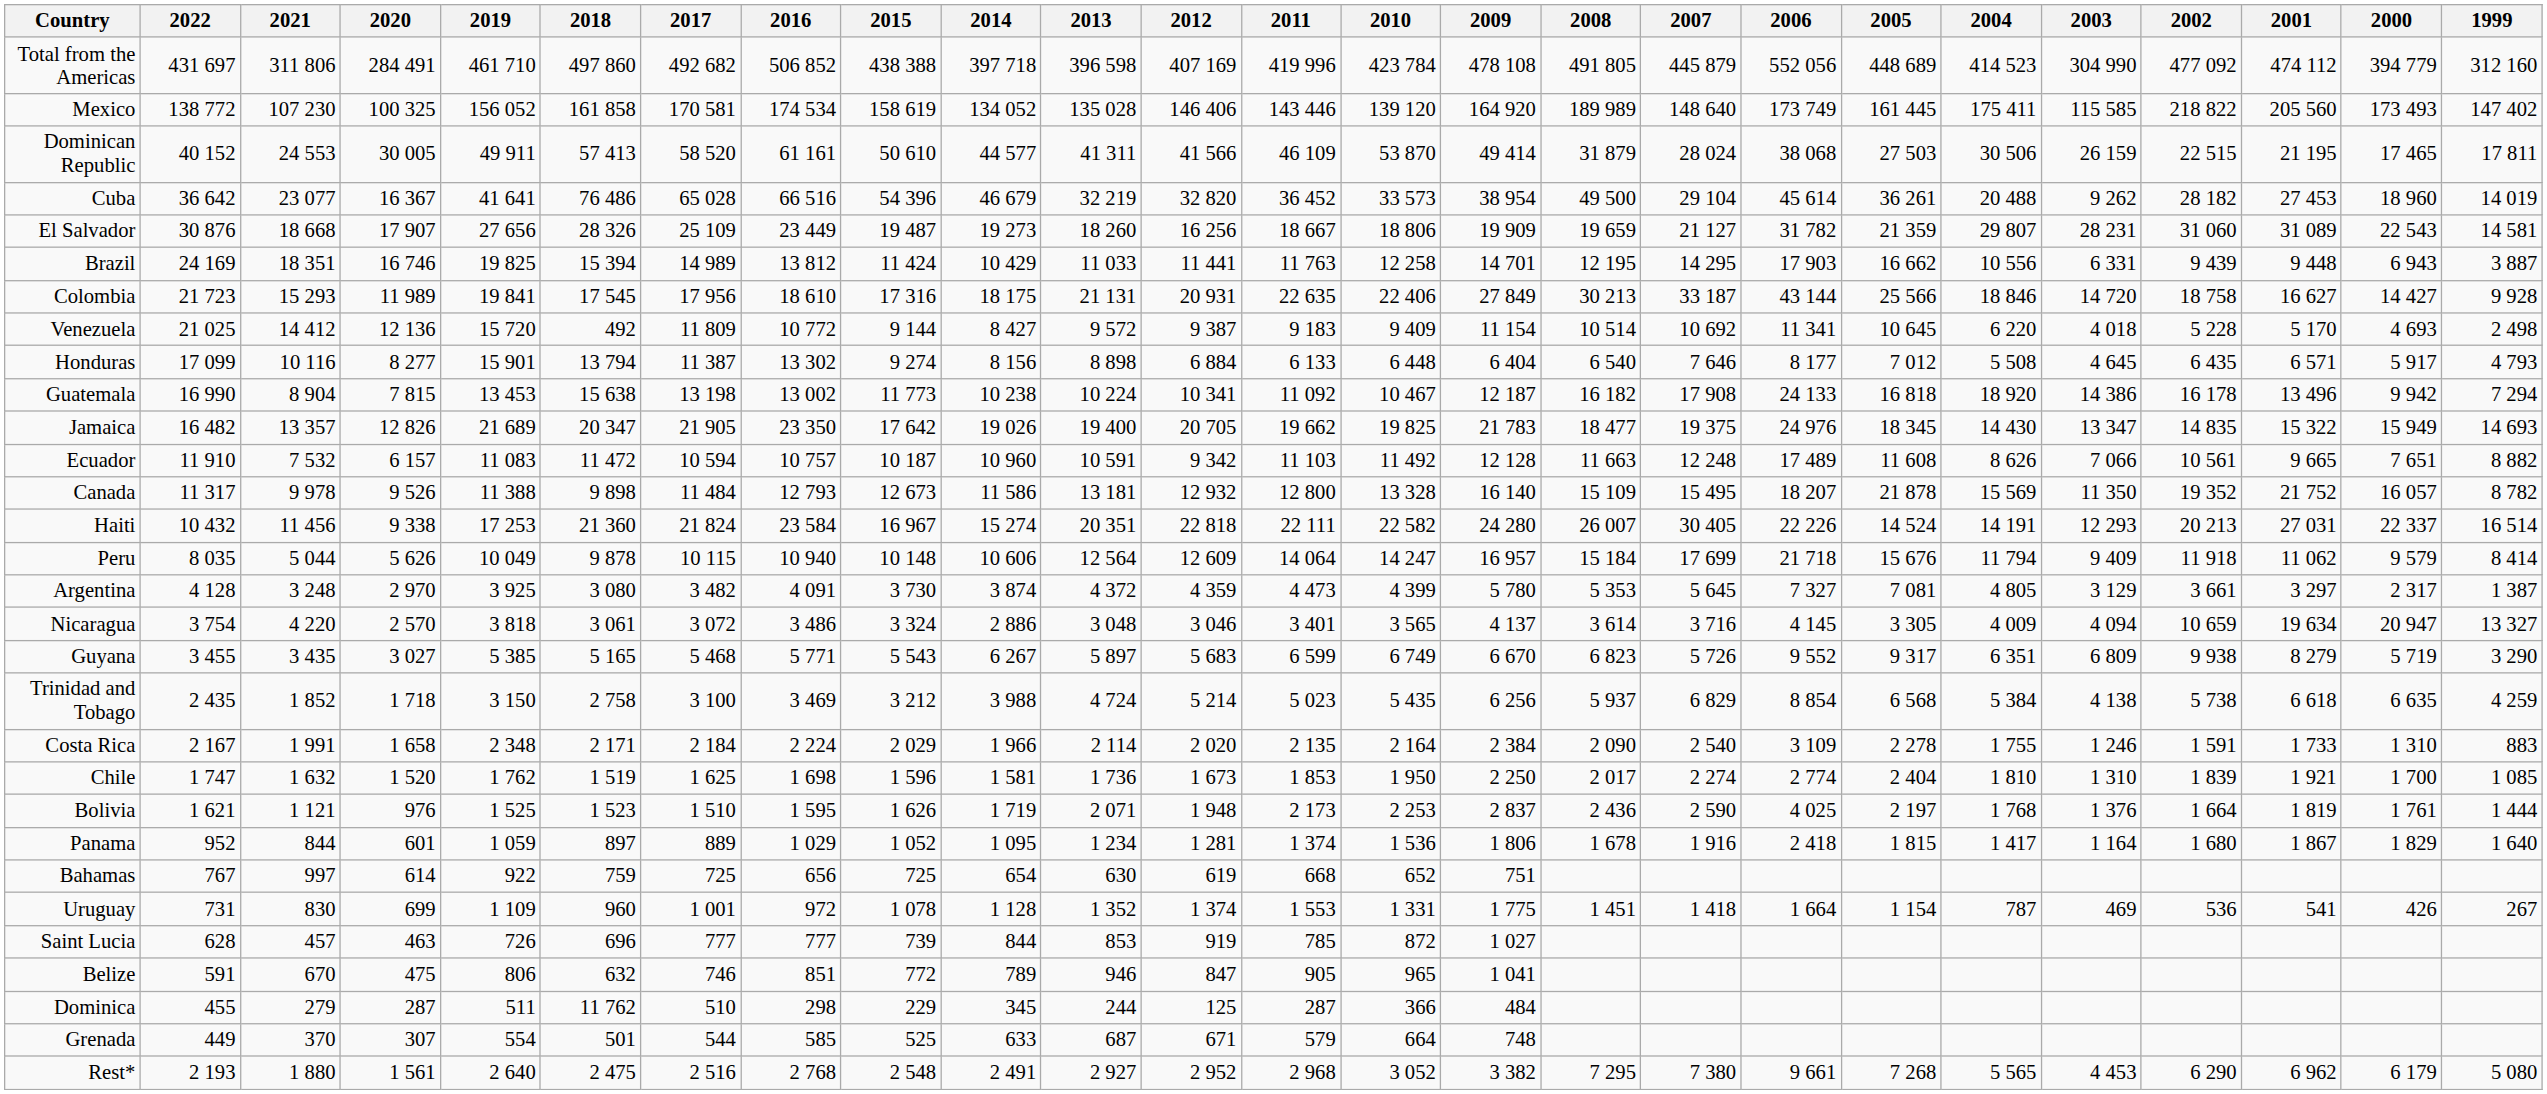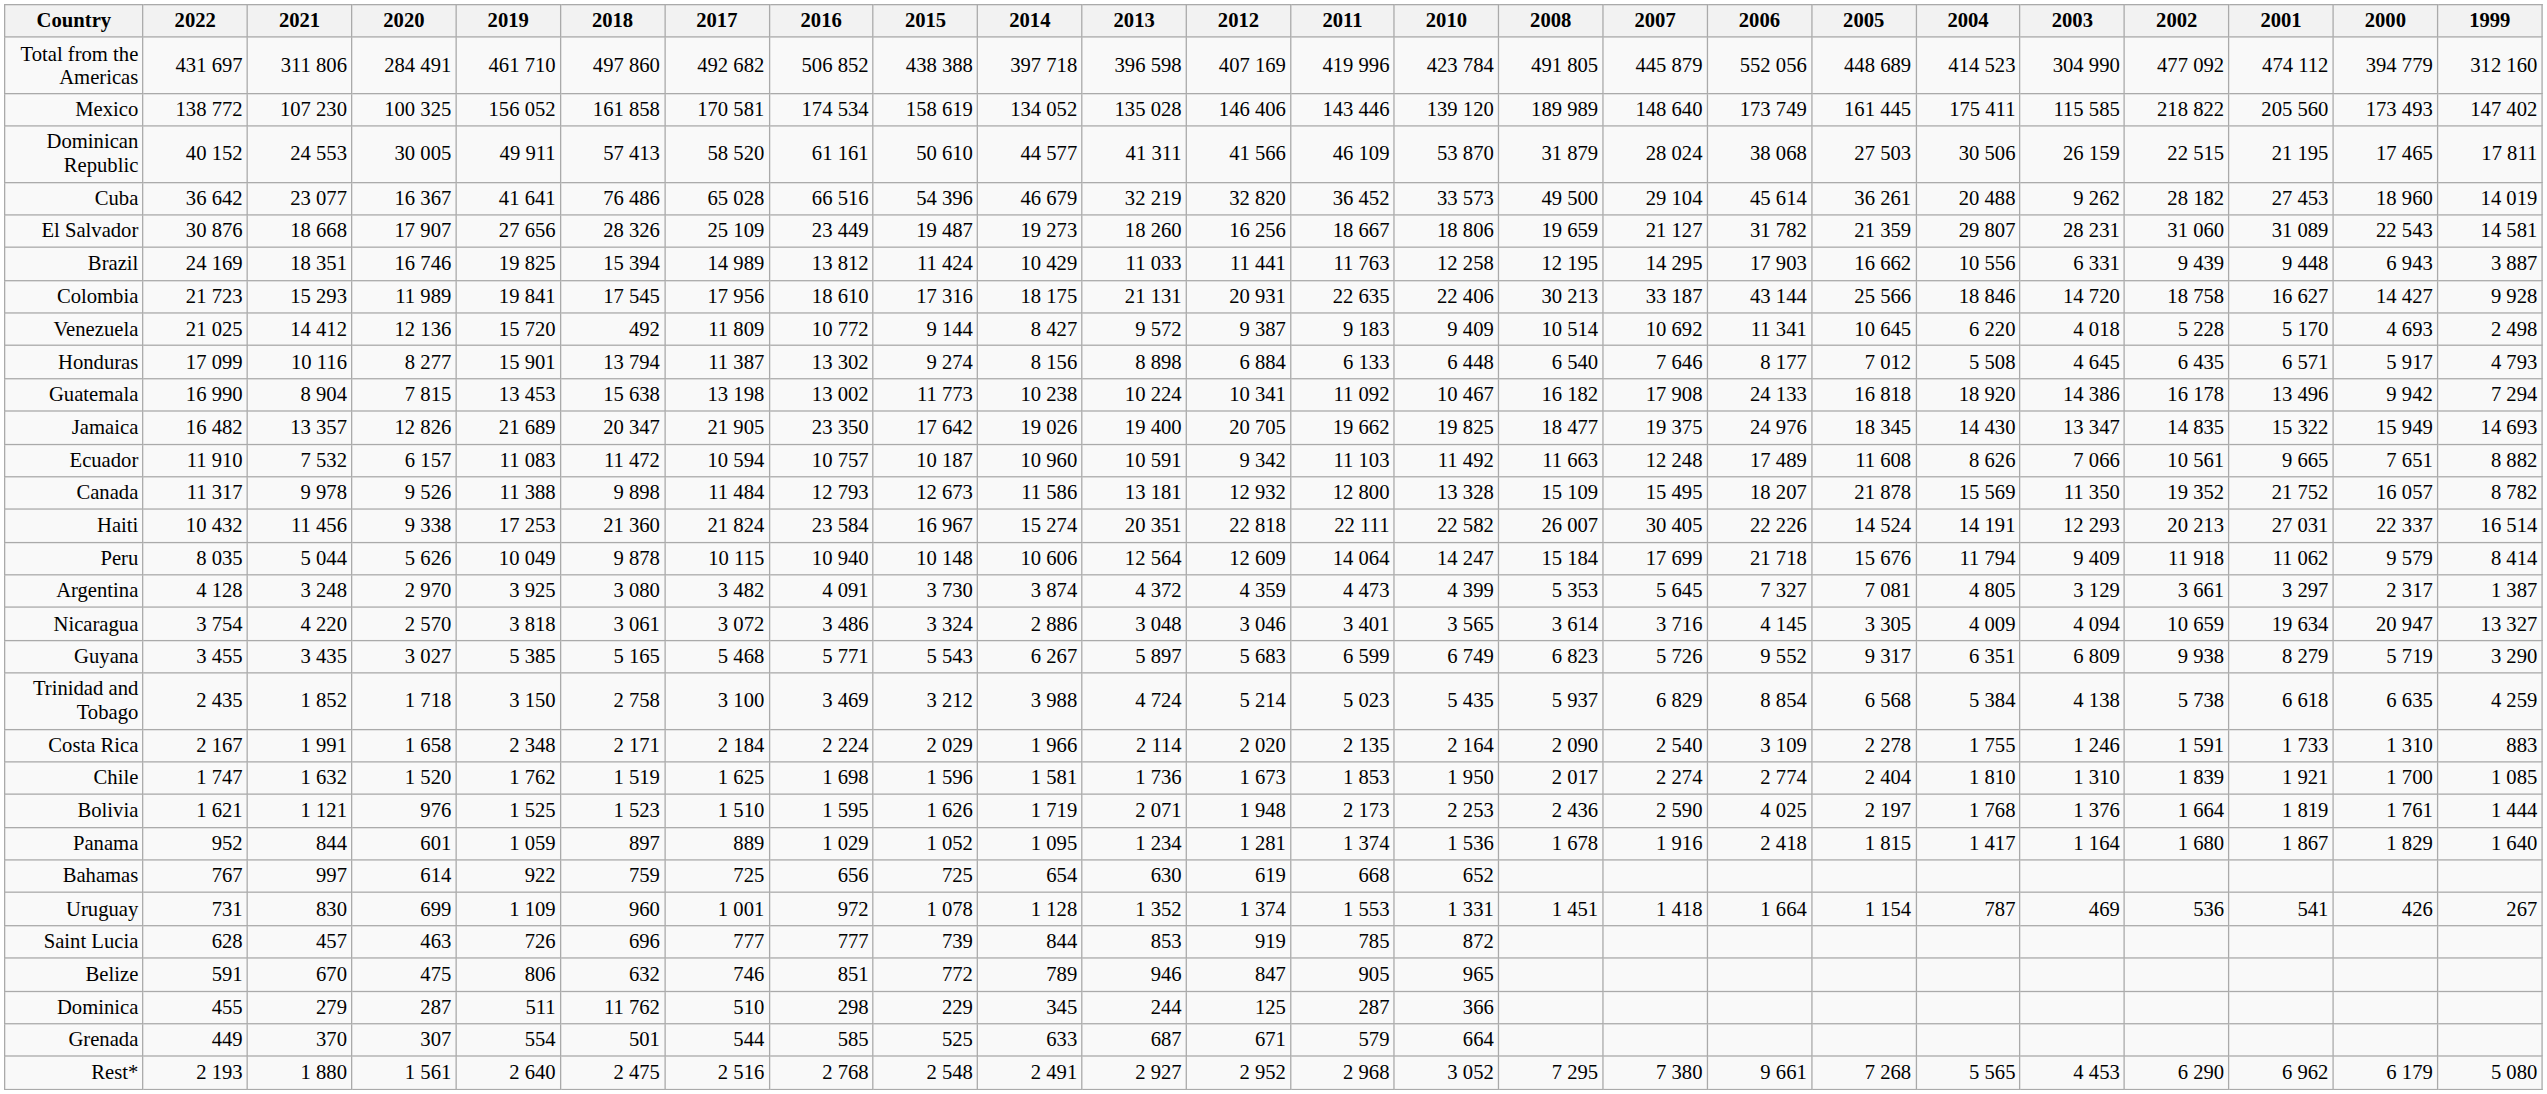- column: 2009 | 478 108 | 164 920 | 49 414 | 38 954 | 19 909 | 14 701 | 27 849 | 11 154 | 6 404 | 12 187 | 21 783 | 12 128 | 16 140 | 24 280 | 16 957 | 5 780 | 4 137 | 6 670 | 6 256 | 2 384 | 2 250 | 2 837 | 1 806 | 751 | 1 775 | 1 027 | 1 041 | 484 | 748 | 3 382
